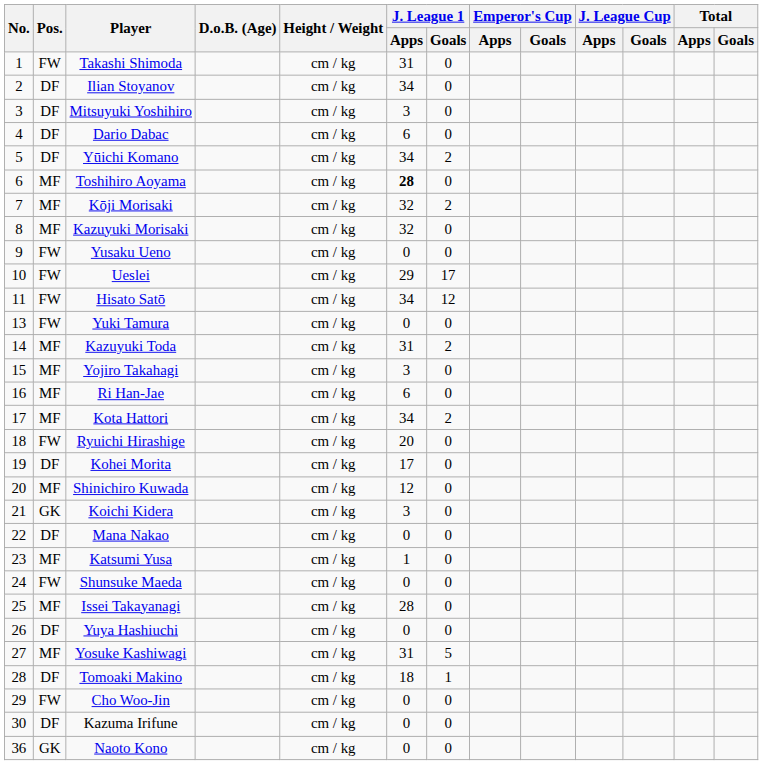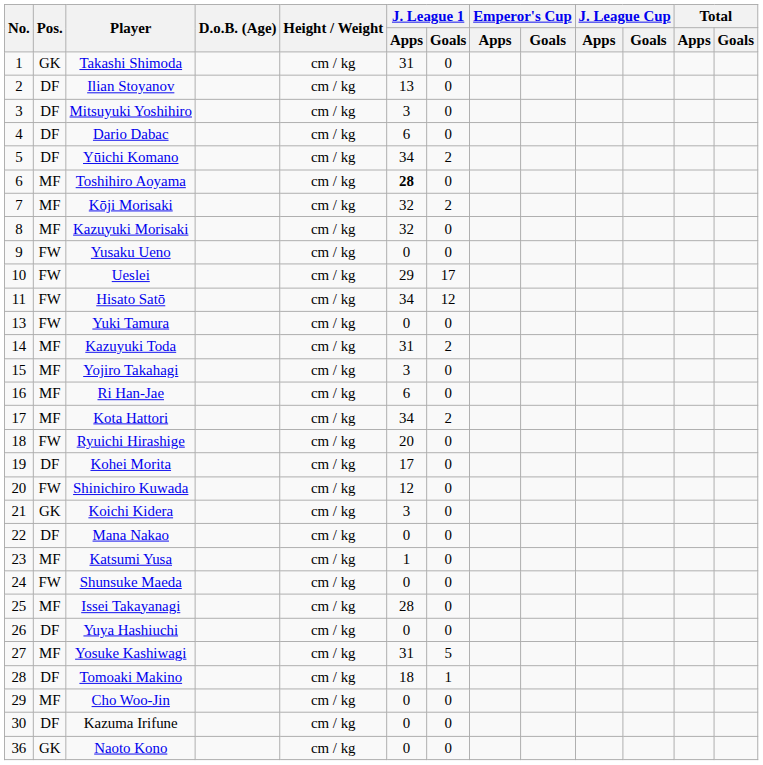Takashi Shimoda | Pos.: FW -> GK
Ilian Stoyanov | J. League 1 / Apps: 34 -> 13
Shinichiro Kuwada | Pos.: MF -> FW
Cho Woo-Jin | Pos.: FW -> MF
